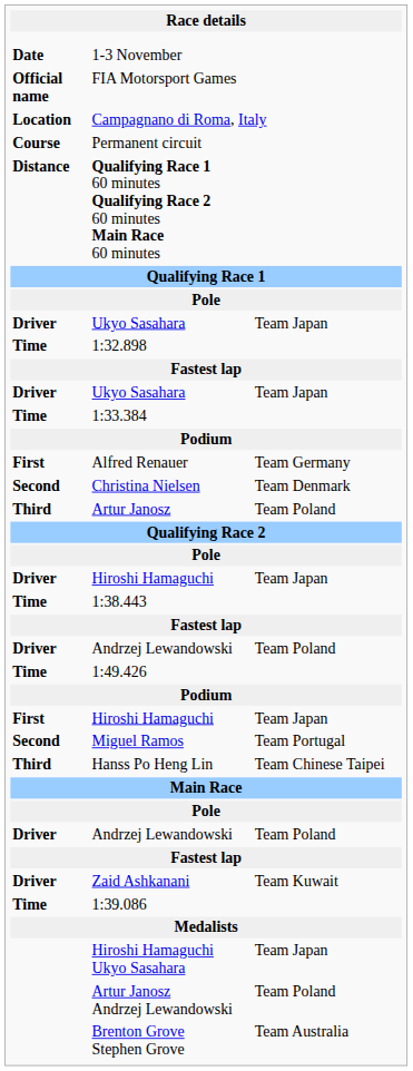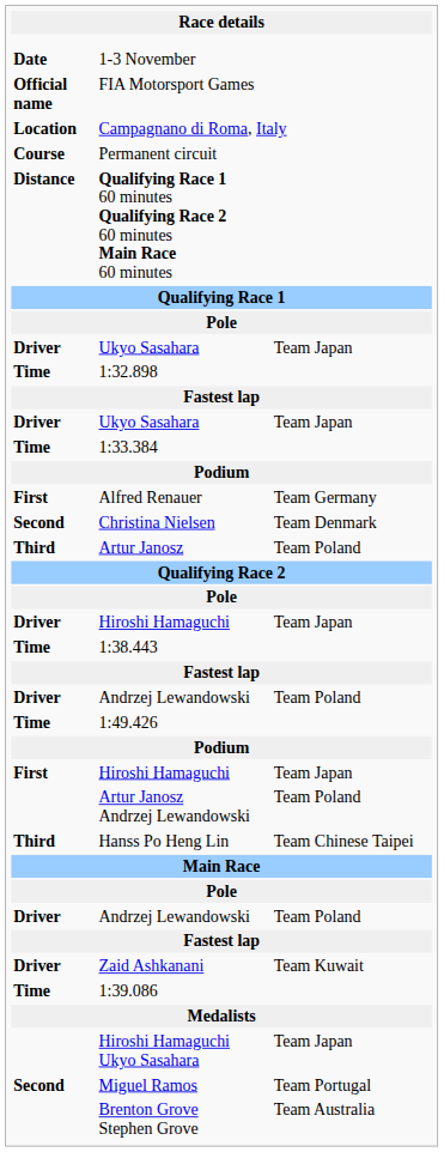rows swapped: Miguel Ramos <-> Artur Janosz Andrzej Lewandowski
